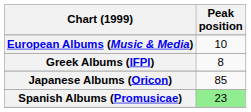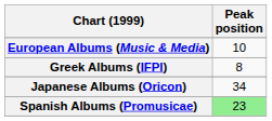Japanese Albums (Oricon) | Peak position: 85 -> 34
